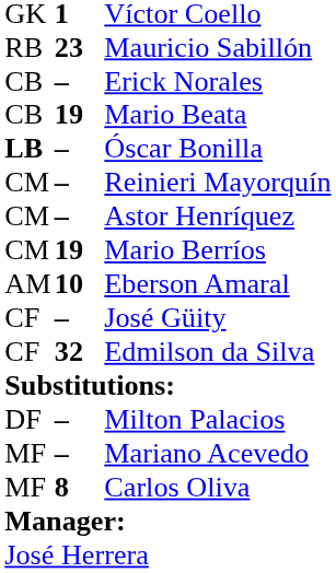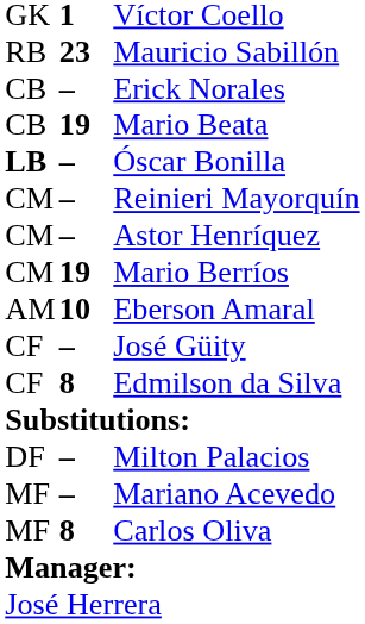Edmilson da Silva | column 2: 32 -> 8
